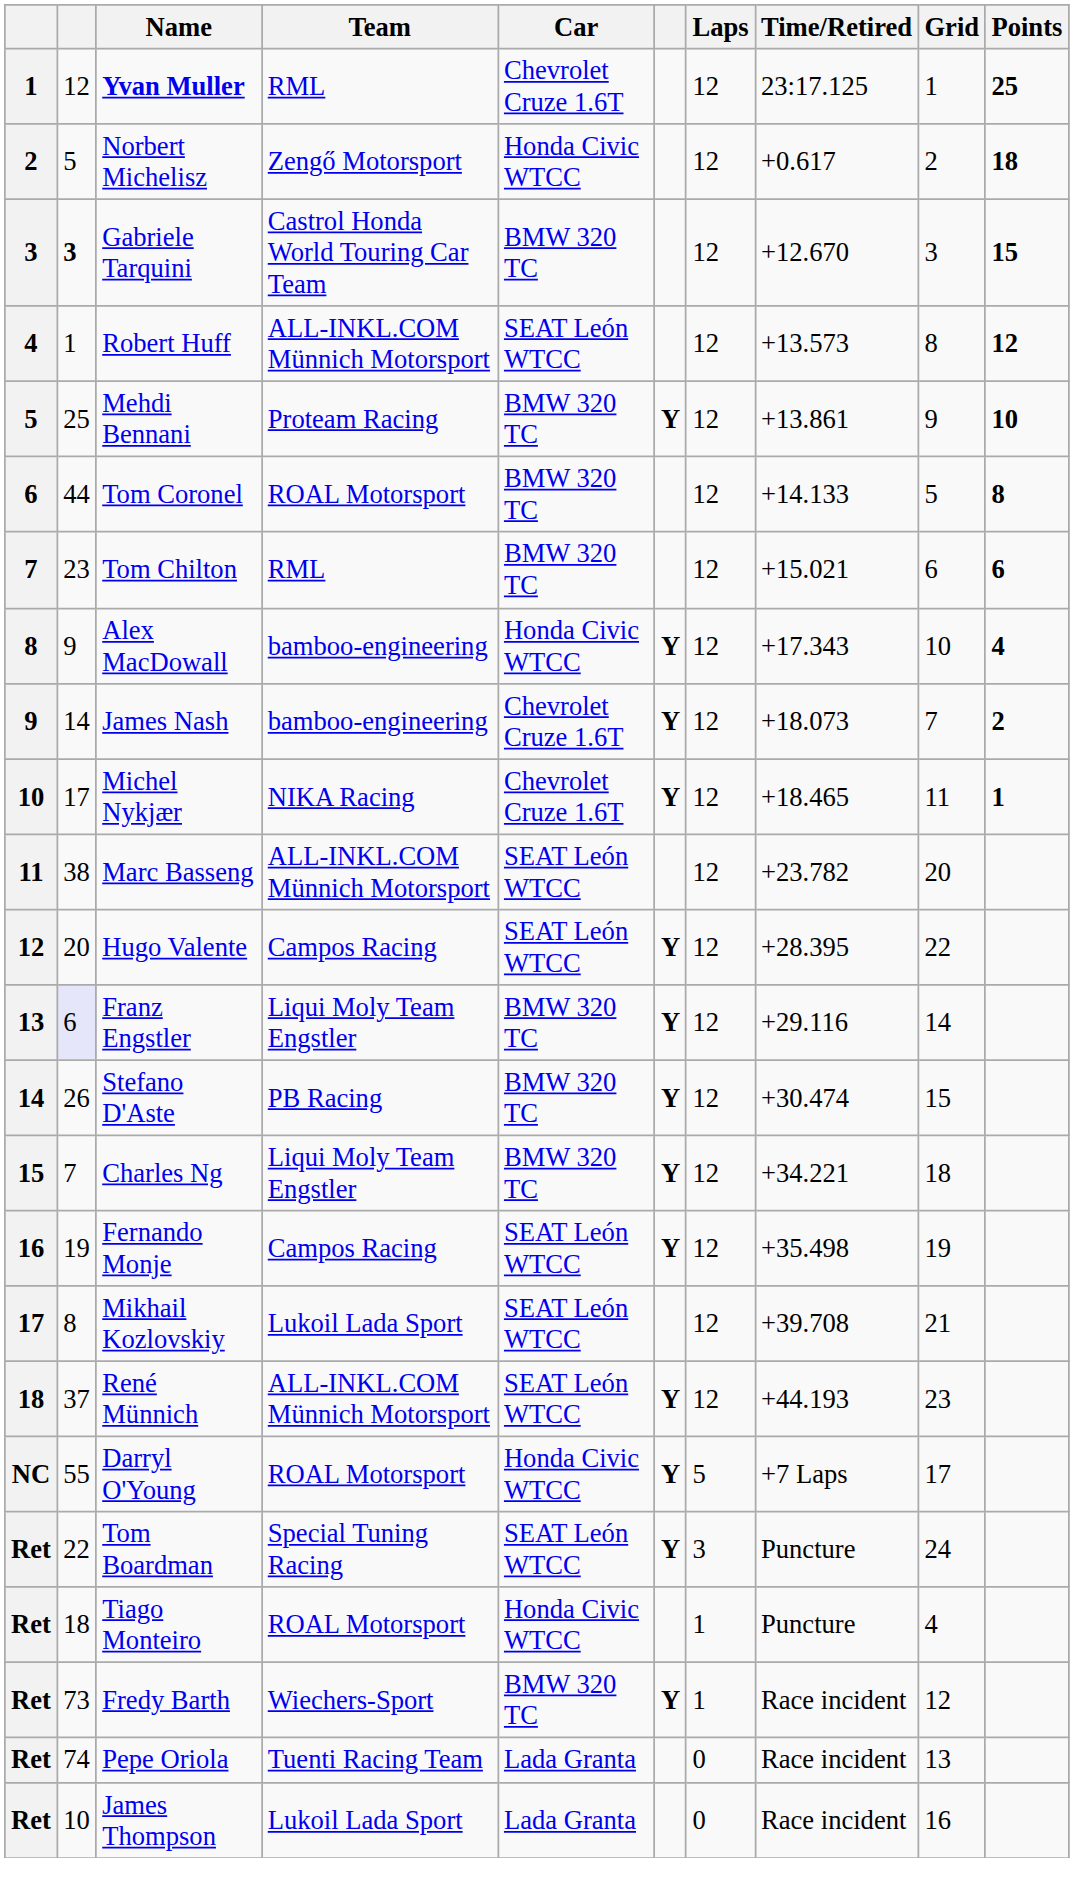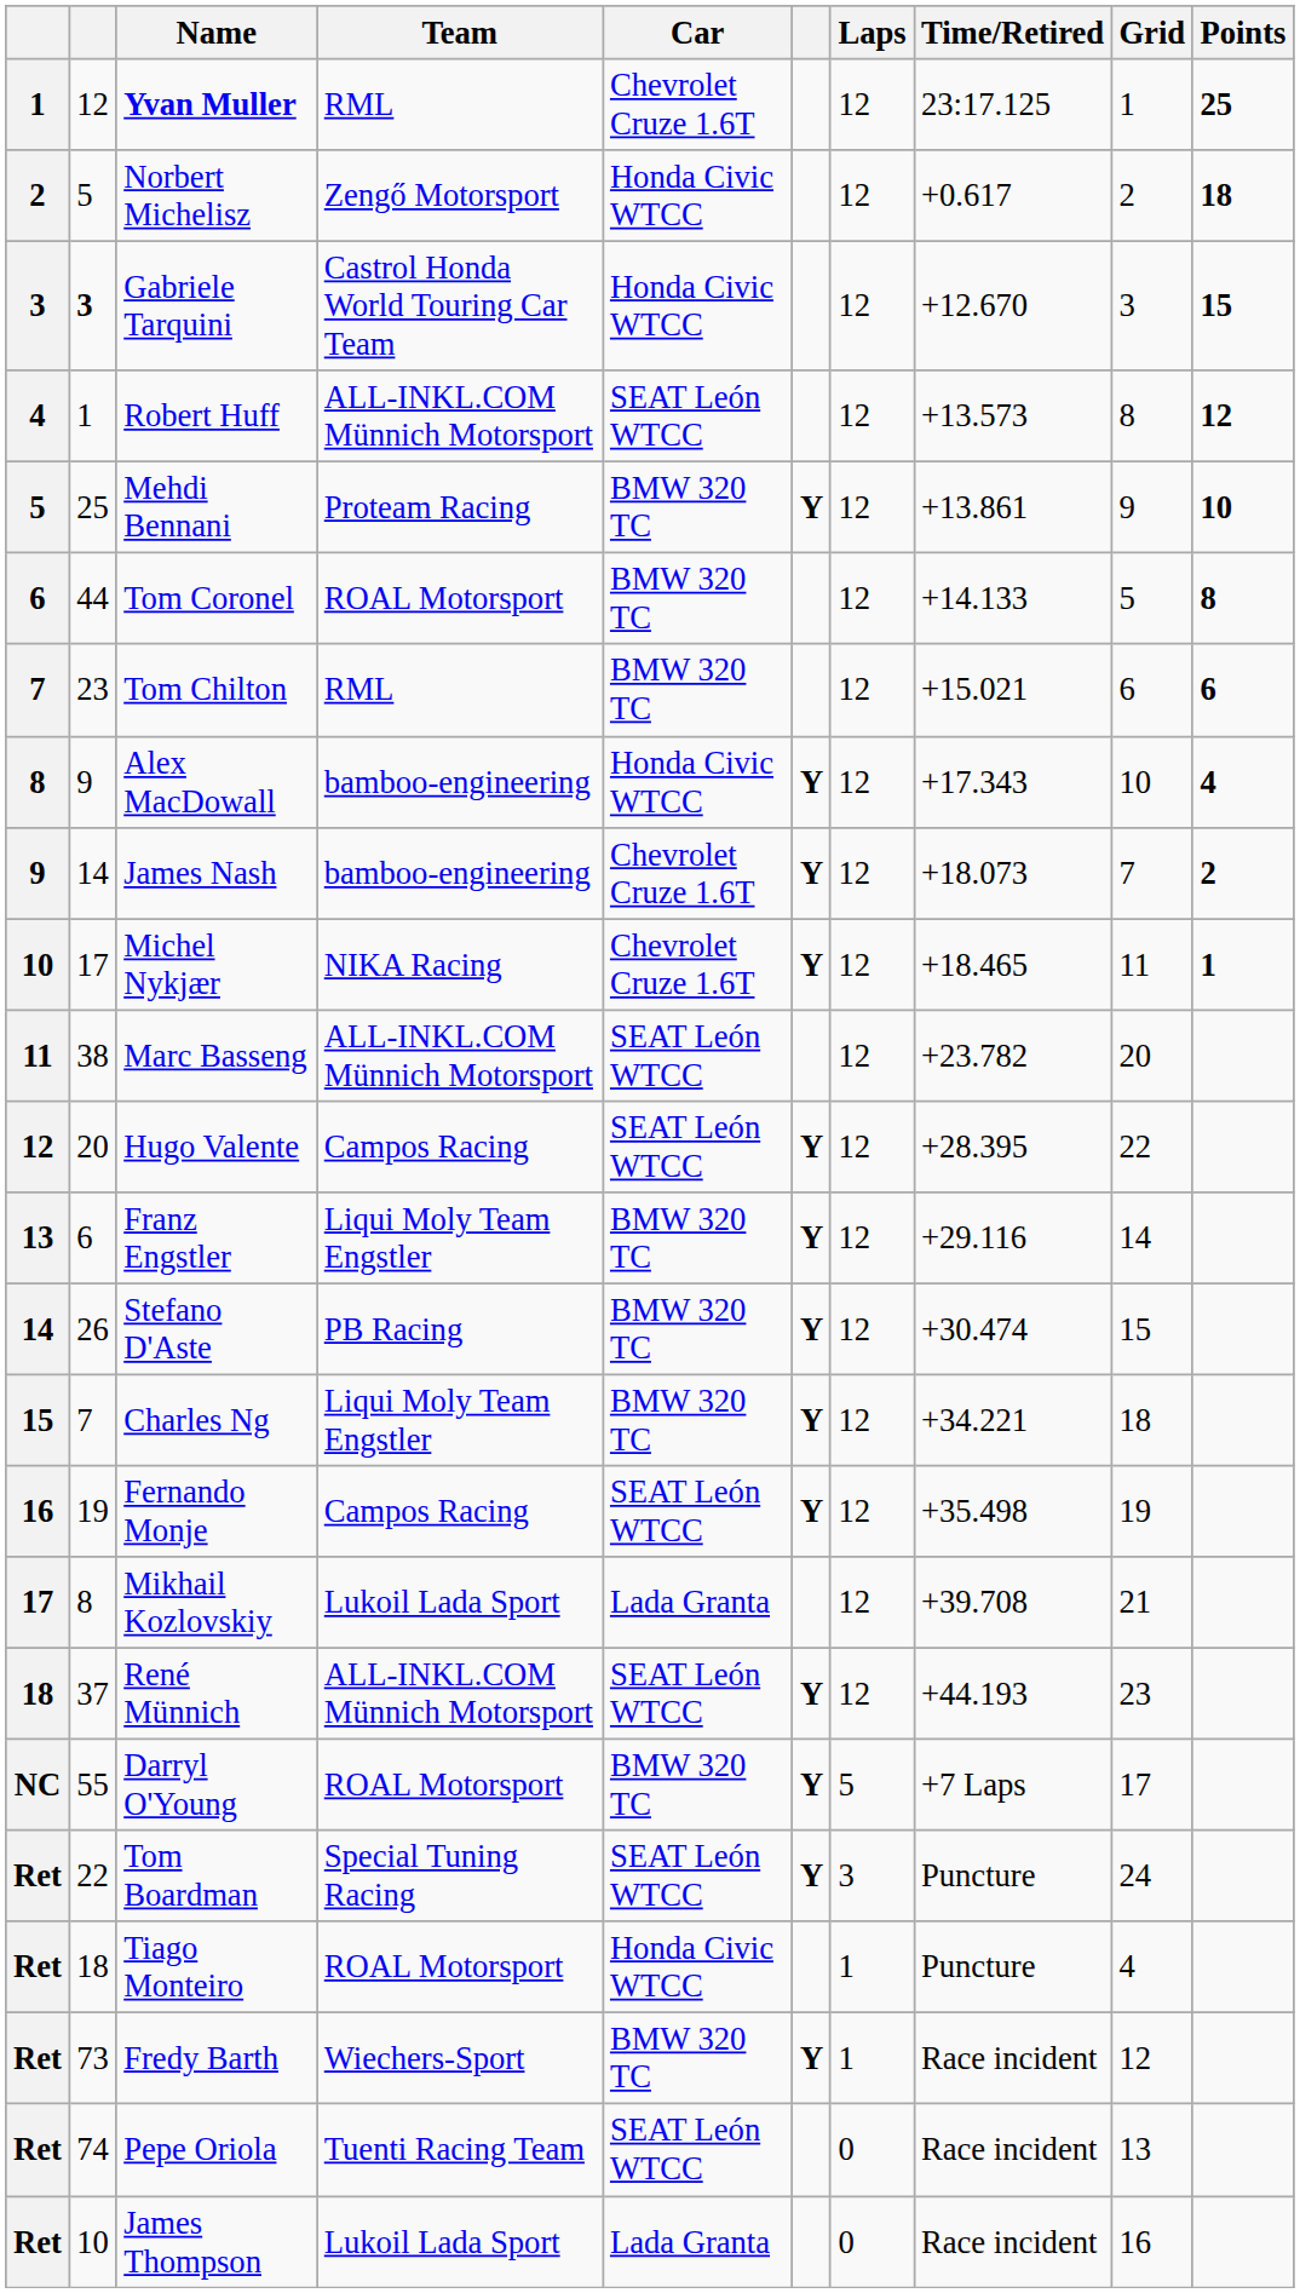Gabriele Tarquini | Car: BMW 320 TC -> Honda Civic WTCC
Franz Engstler | column 2: lavender background -> no background
Mikhail Kozlovskiy | Car: SEAT León WTCC -> Lada Granta
Darryl O'Young | Car: Honda Civic WTCC -> BMW 320 TC
Pepe Oriola | Car: Lada Granta -> SEAT León WTCC
